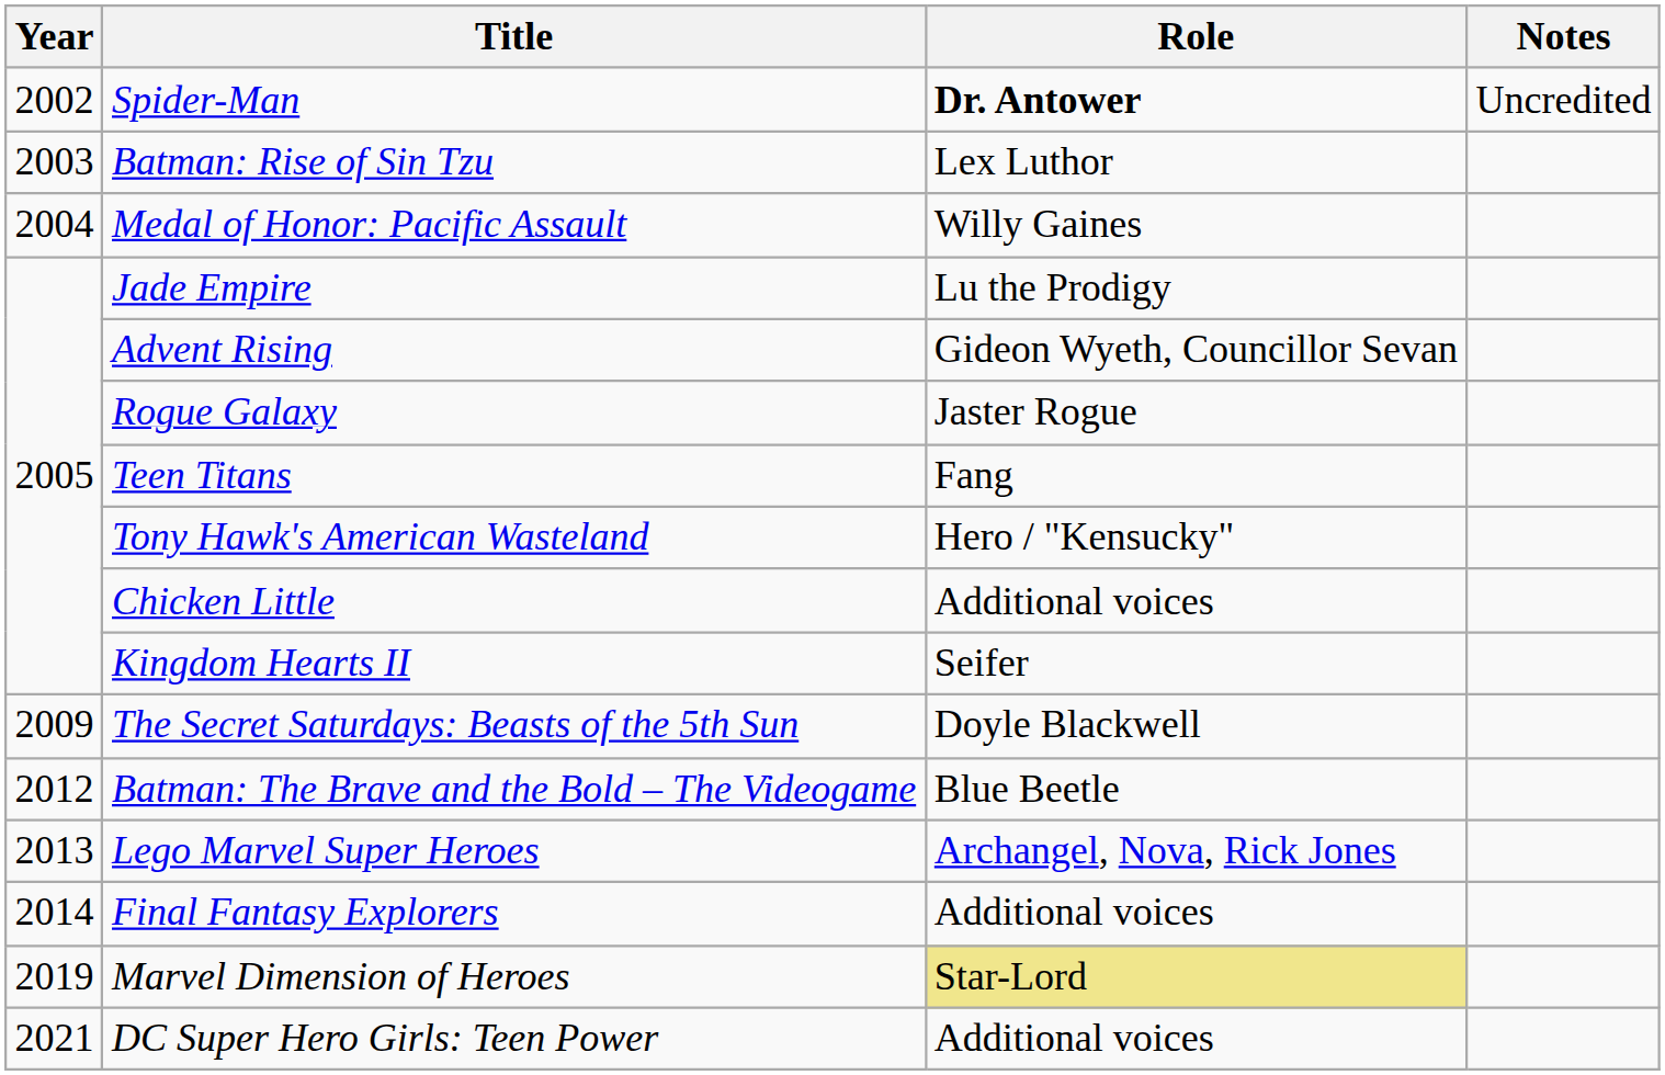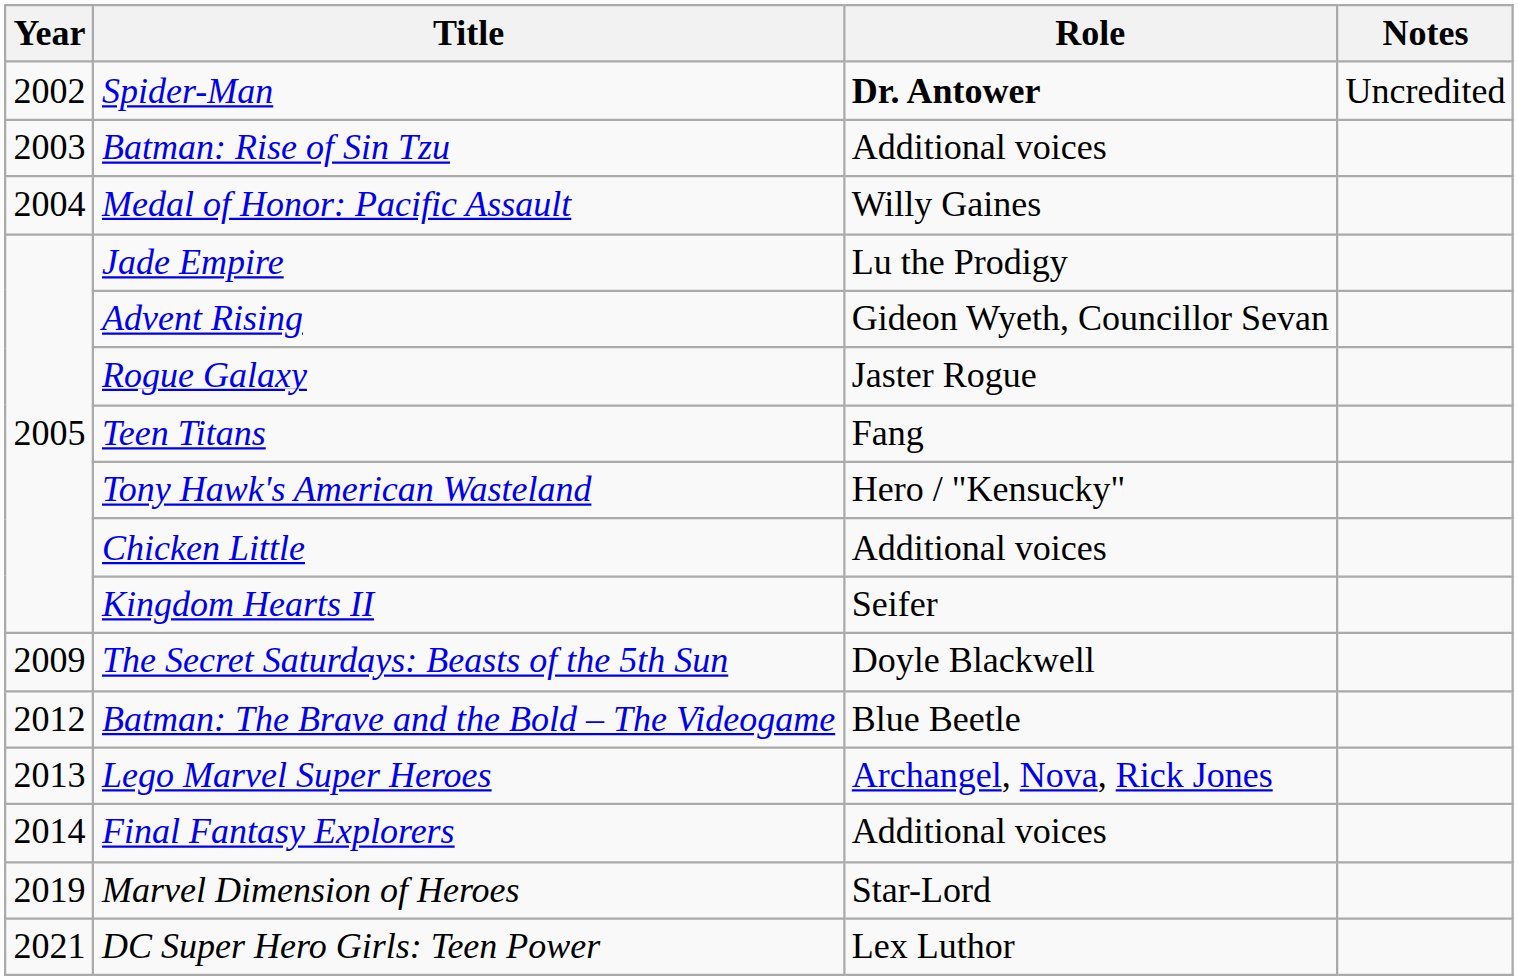Batman: Rise of Sin Tzu | Role: Lex Luthor -> Additional voices
Marvel Dimension of Heroes | Role: khaki background -> no background
DC Super Hero Girls: Teen Power | Role: Additional voices -> Lex Luthor
